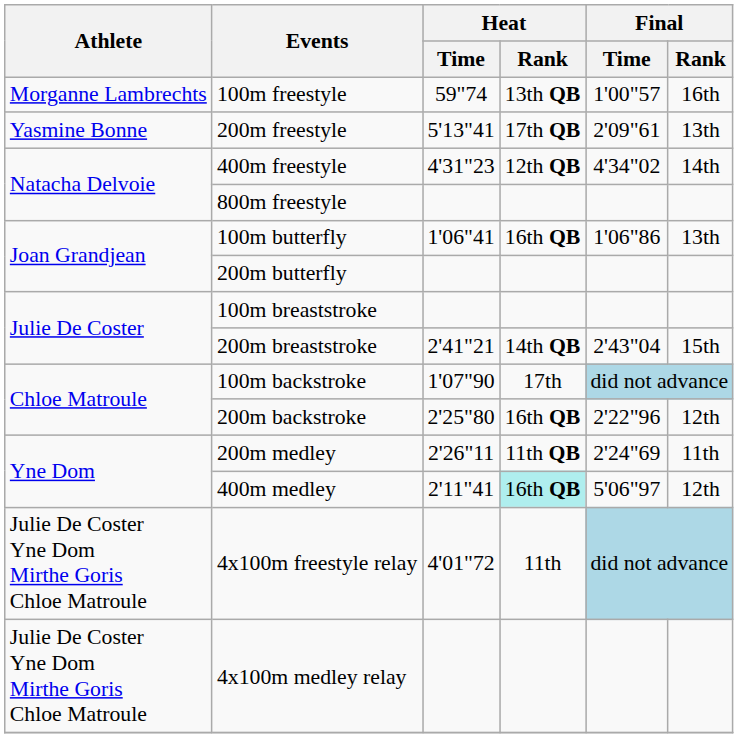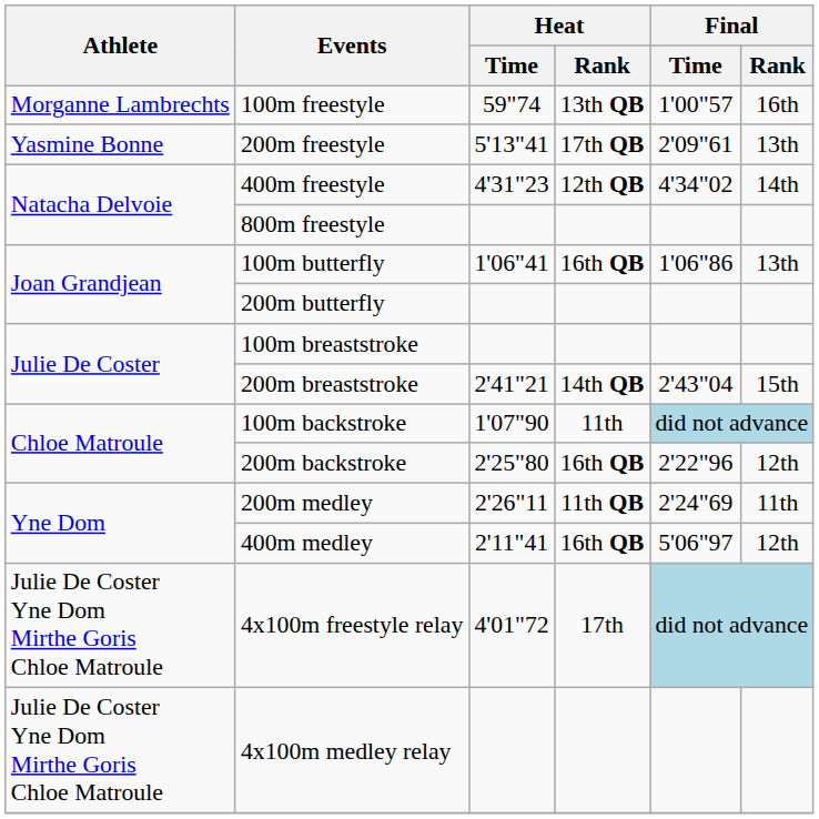100m backstroke | Heat / Rank: 17th -> 11th
400m medley | Heat / Rank: paleturquoise background -> no background
4x100m freestyle relay | Heat / Rank: 11th -> 17th
